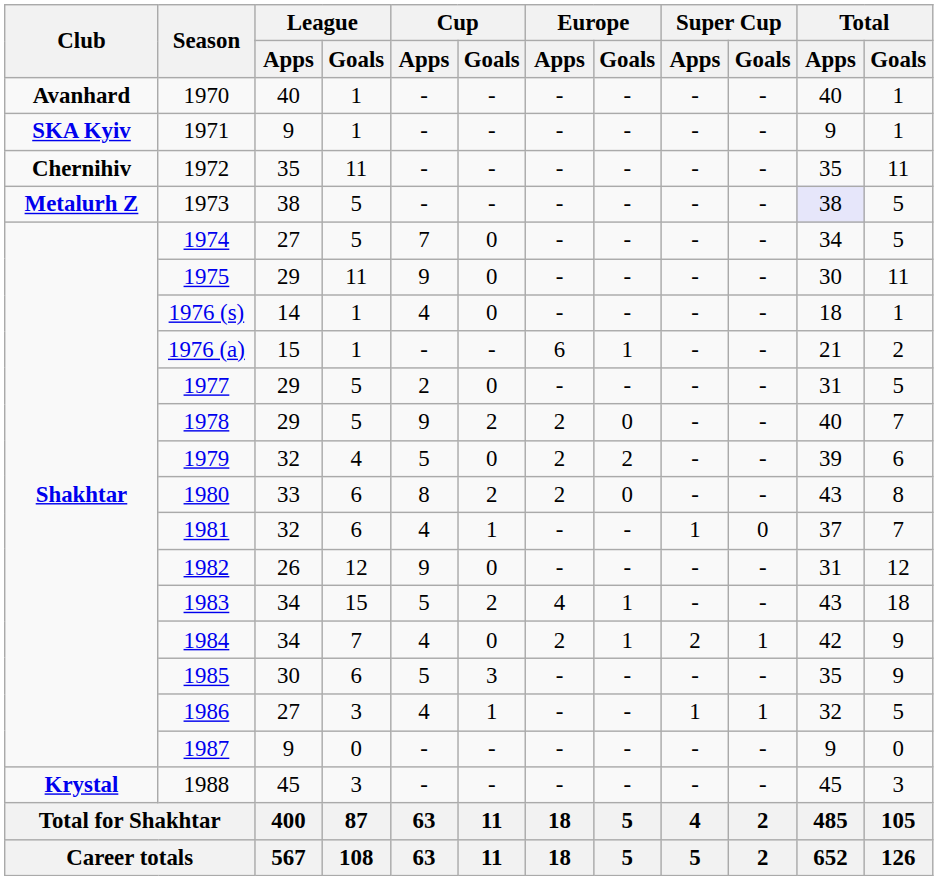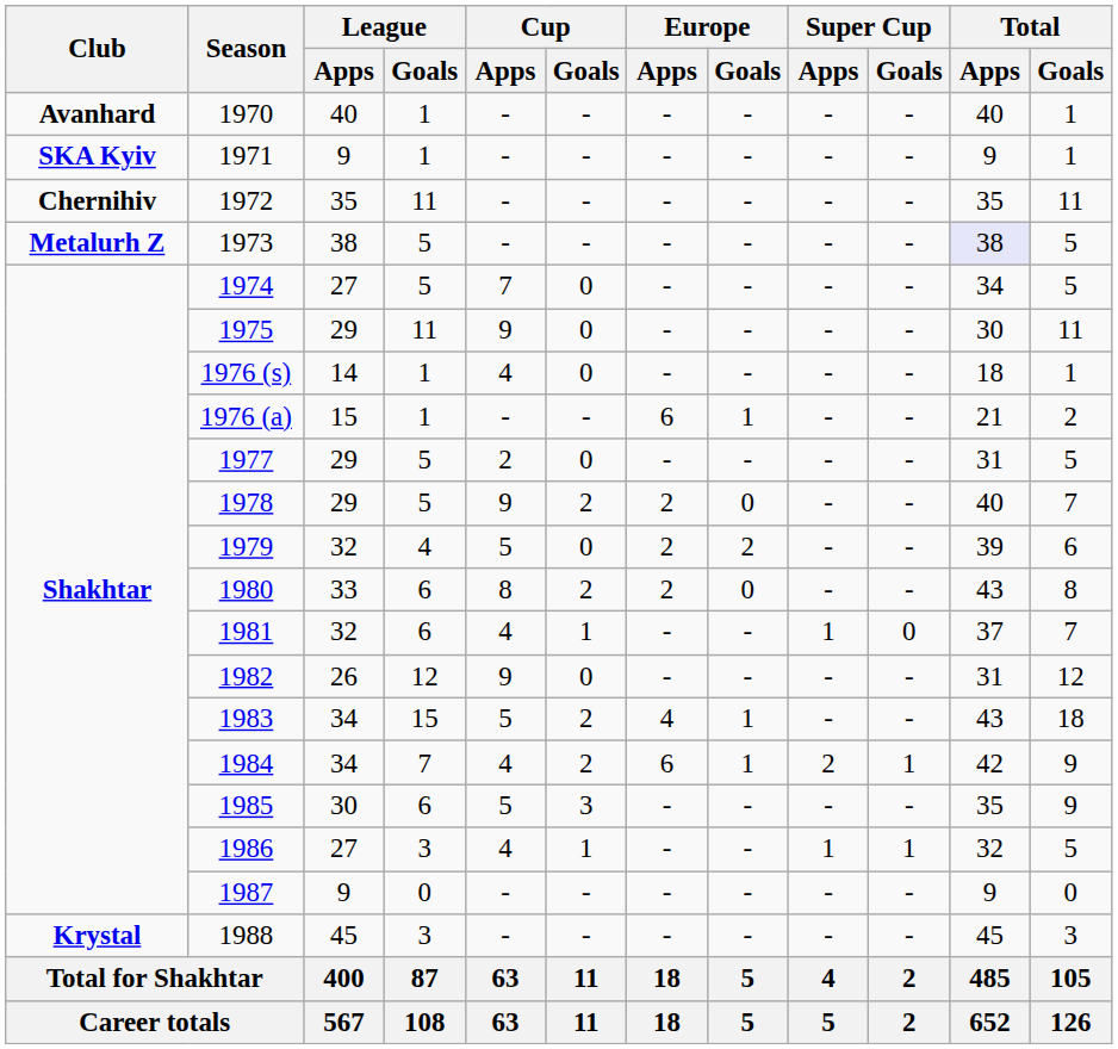1984 | Cup / Goals: 0 -> 2
1984 | Europe / Apps: 2 -> 6
